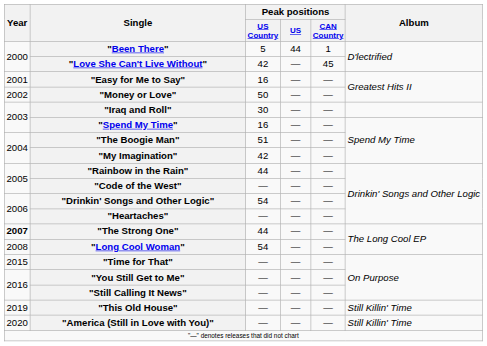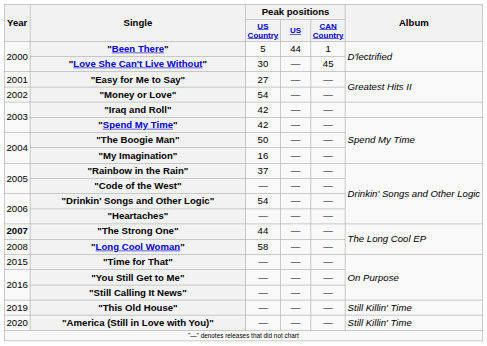"Love She Can't Live Without" | Peak positions / US Country: 42 -> 30
"Easy for Me to Say" | Peak positions / US Country: 16 -> 27
"Money or Love" | Peak positions / US Country: 50 -> 54
"Iraq and Roll" | Peak positions / US Country: 30 -> 42
"Spend My Time" | Peak positions / US Country: 16 -> 42
"The Boogie Man" | Peak positions / US Country: 51 -> 50
"My Imagination" | Peak positions / US Country: 42 -> 16
"Rainbow in the Rain" | Peak positions / US Country: 44 -> 37
"Long Cool Woman" | Peak positions / US Country: 54 -> 58
